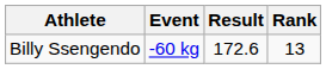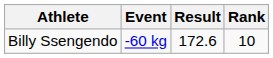Billy Ssengendo | Rank: 13 -> 10
